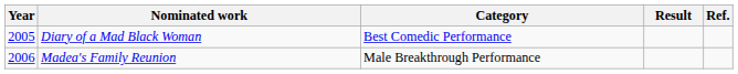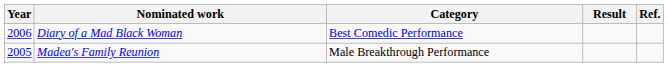Diary of a Mad Black Woman | Year: 2005 -> 2006
Madea's Family Reunion | Year: 2006 -> 2005
